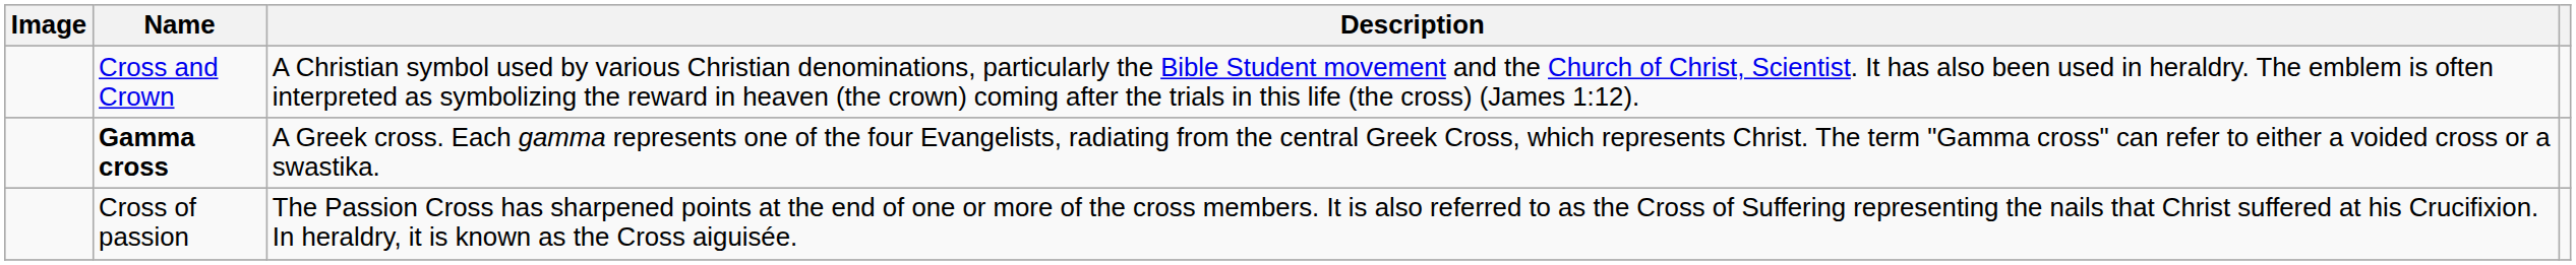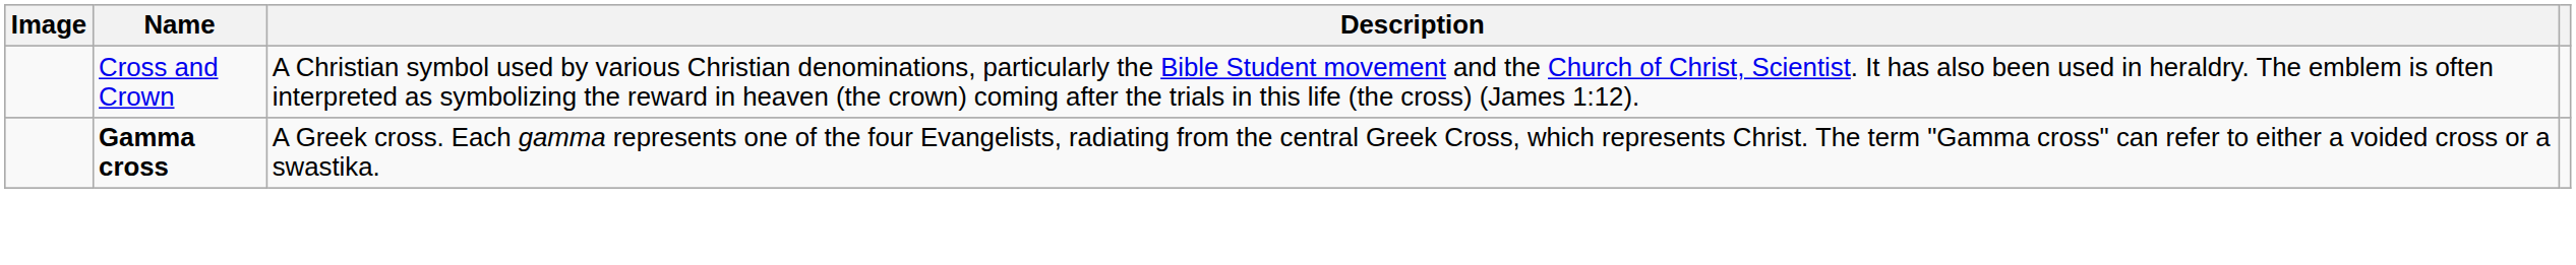- row: Cross of passion | The Passion Cross has sharpened points at the end of one or more of the cross members. It is also referred to as the Cross of Suffering representing the nails that Christ suffered at his Crucifixion. In heraldry, it is known as the Cross aiguisée.
